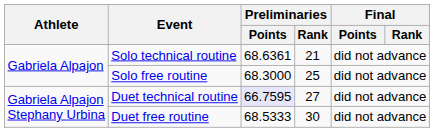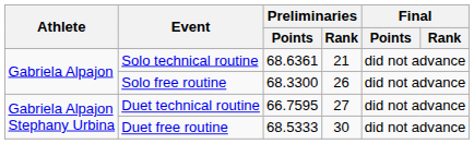Solo free routine | Preliminaries / Points: 68.3000 -> 68.3300
Solo free routine | Preliminaries / Rank: 25 -> 26
Duet technical routine | Preliminaries / Points: lavender background -> no background
